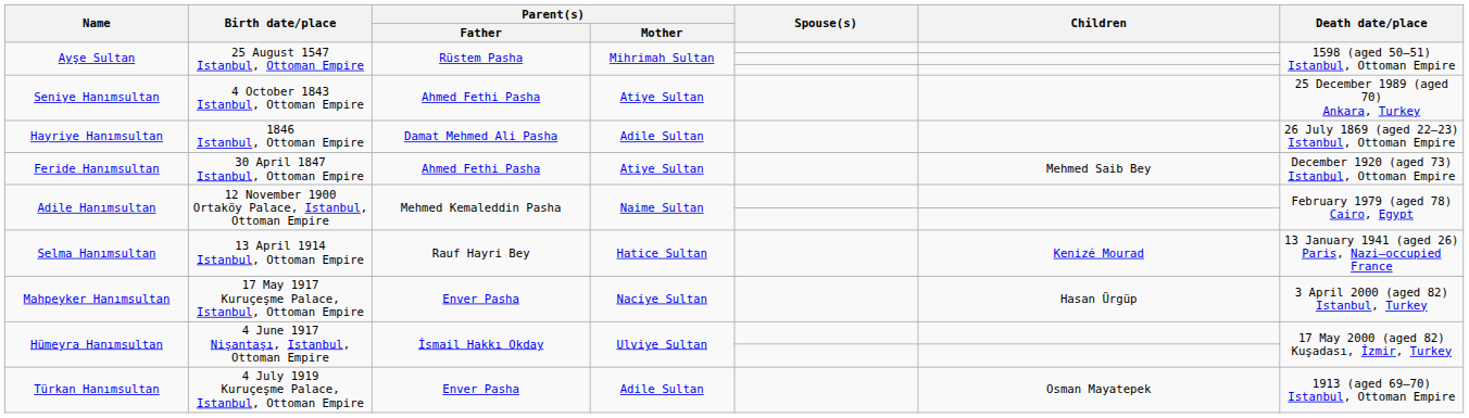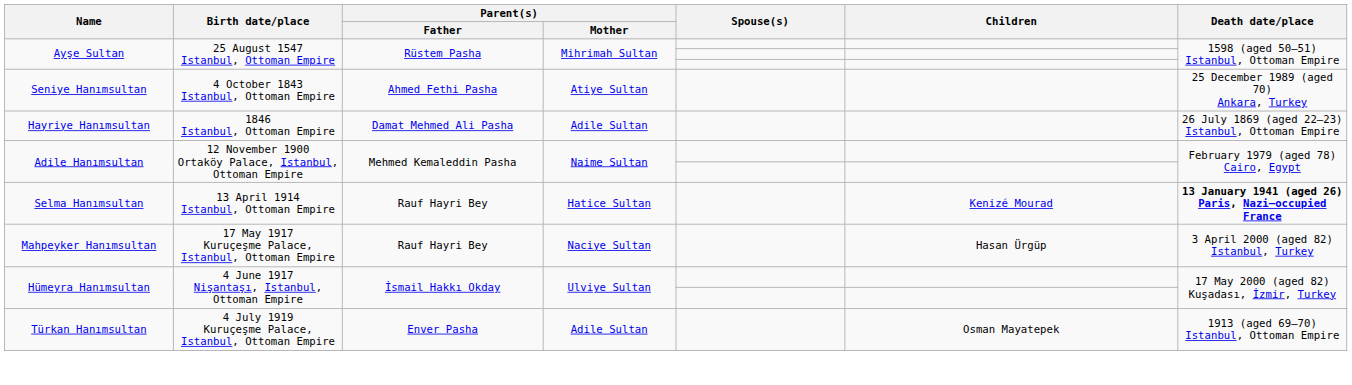- row: Feride Hanımsultan | 30 April 1847 Istanbul, Ottoman Empire | Ahmed Fethi Pasha | Atiye Sultan | Mehmed Saib Bey | December 1920 (aged 73) Istanbul, Ottoman Empire
Selma Hanımsultan | Death date/place: normal -> bold
Mahpeyker Hanımsultan | Parent(s) / Father: Enver Pasha -> Rauf Hayri Bey
